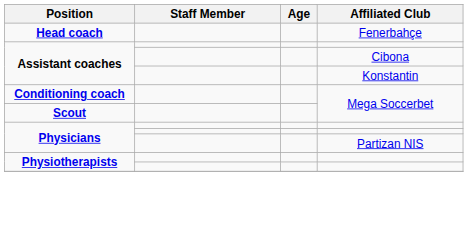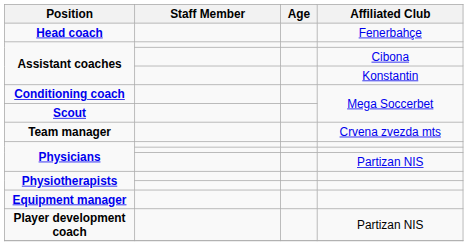+ row: Team manager | Crvena zvezda mts
+ row: Equipment manager
+ row: Player development coach | Partizan NIS
